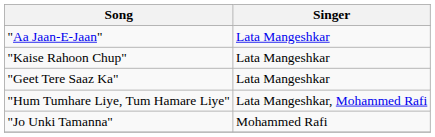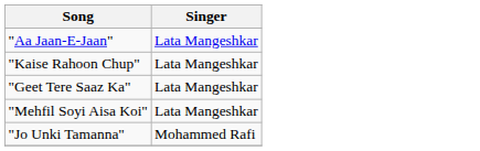+ row: "Mehfil Soyi Aisa Koi" | Lata Mangeshkar
- row: "Hum Tumhare Liye, Tum Hamare Liye" | Lata Mangeshkar, Mohammed Rafi
